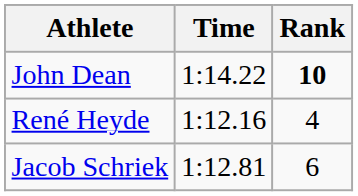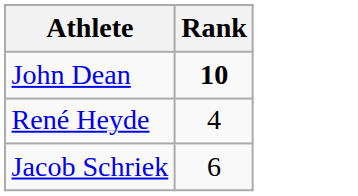- column: Time | 1:14.22 | 1:12.16 | 1:12.81
